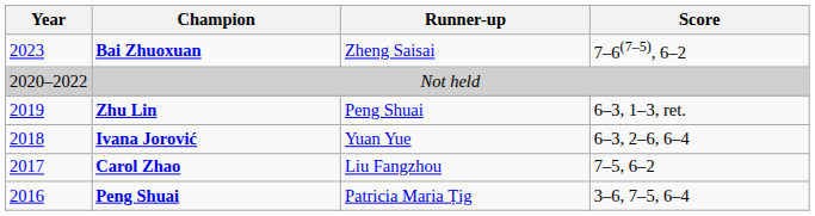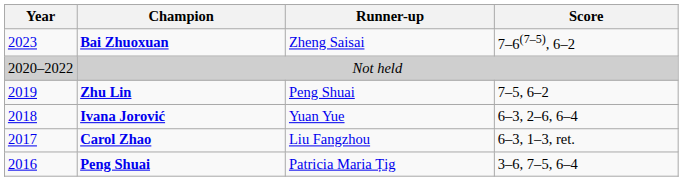Zhu Lin | Score: 6–3, 1–3, ret. -> 7–5, 6–2
Carol Zhao | Score: 7–5, 6–2 -> 6–3, 1–3, ret.
